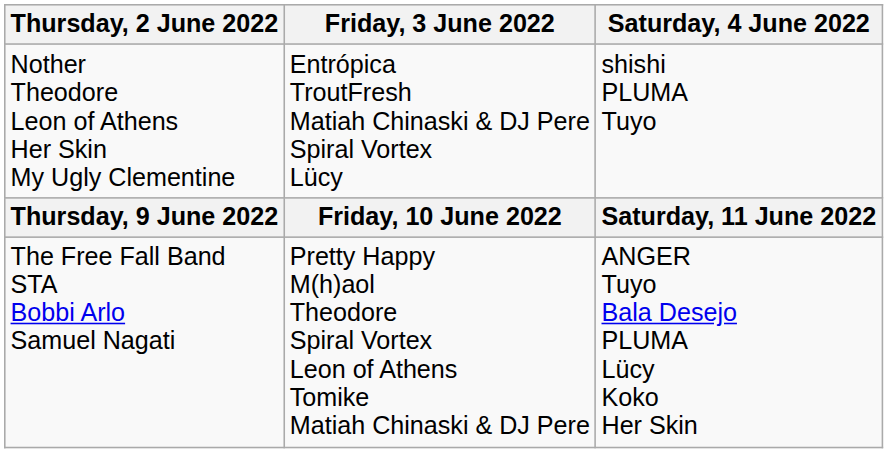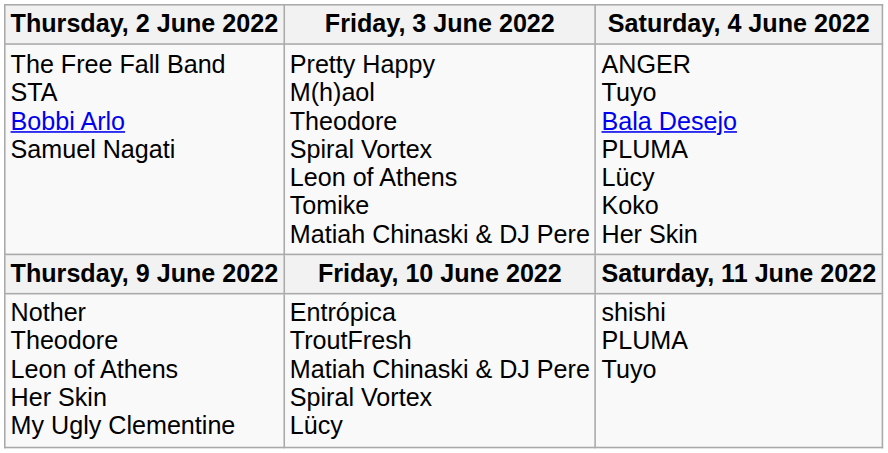rows swapped: The Free Fall Band STA Bobbi Arlo Samuel Nagati <-> Nother Theodore Leon of Athens Her Skin My Ugly Clementine
